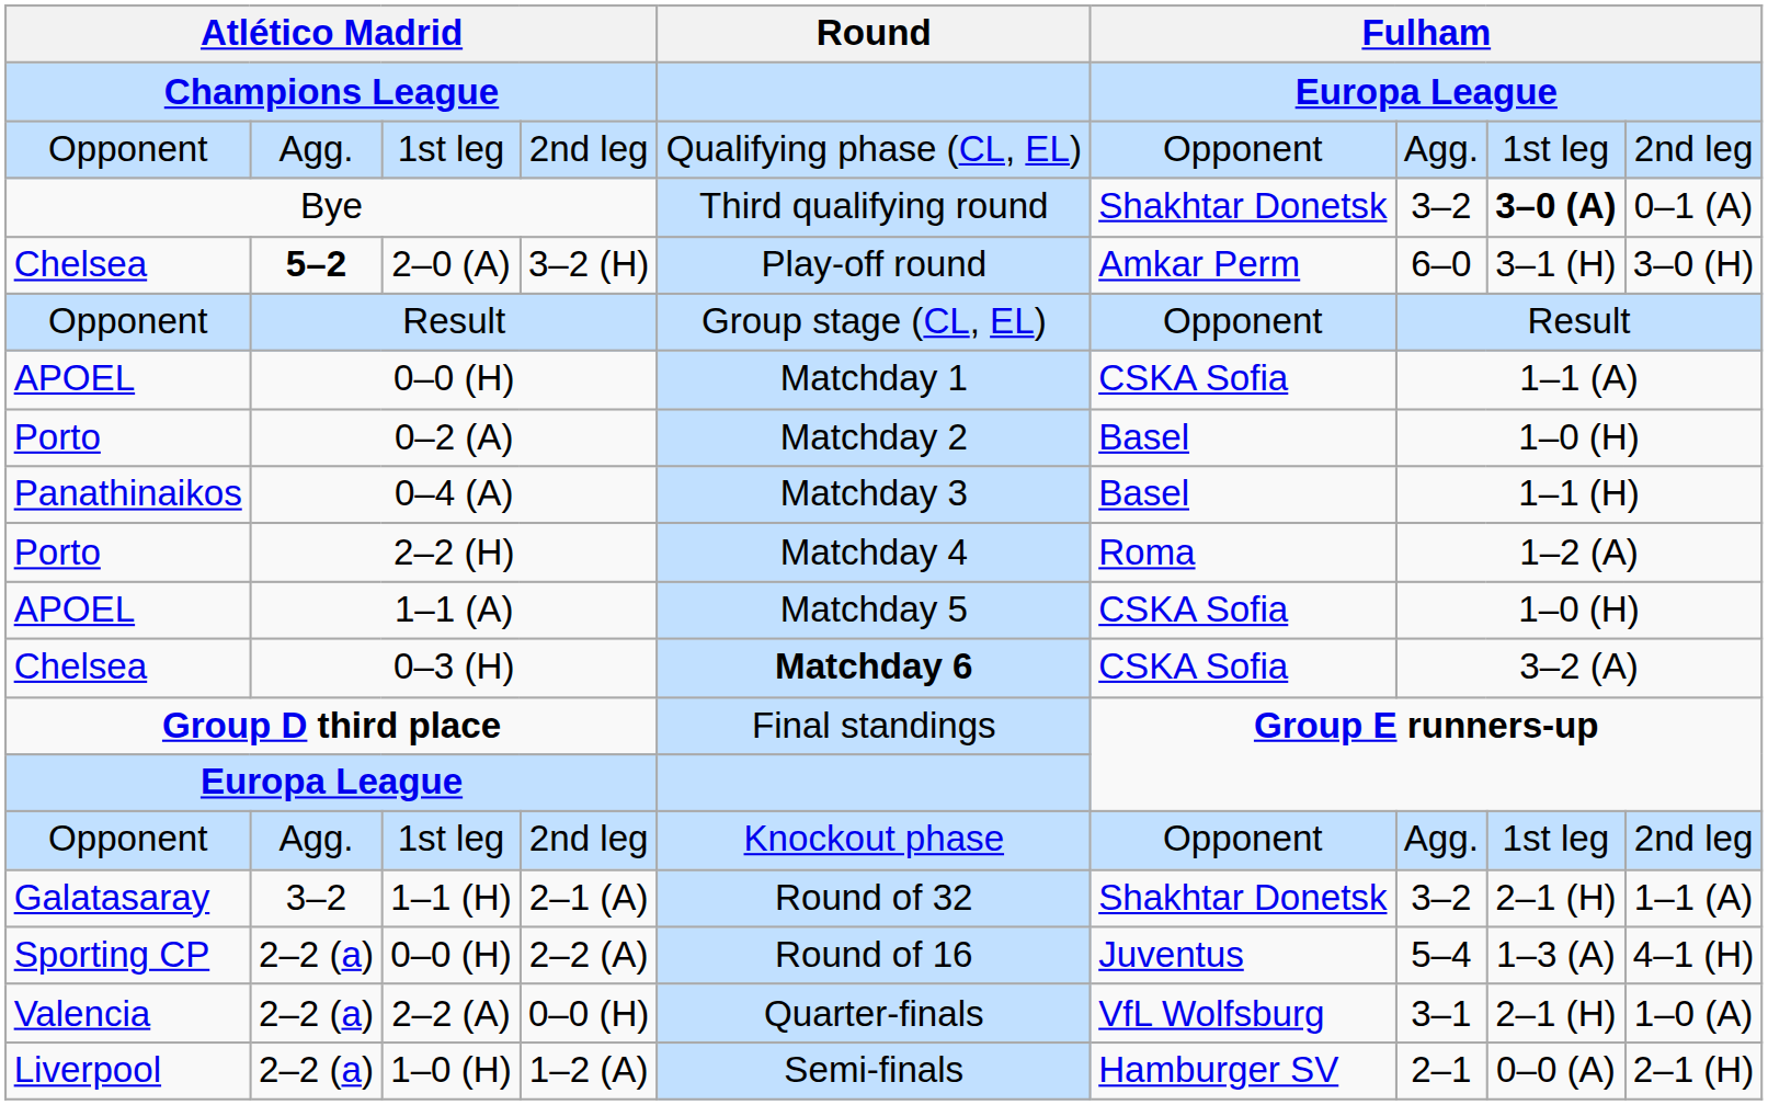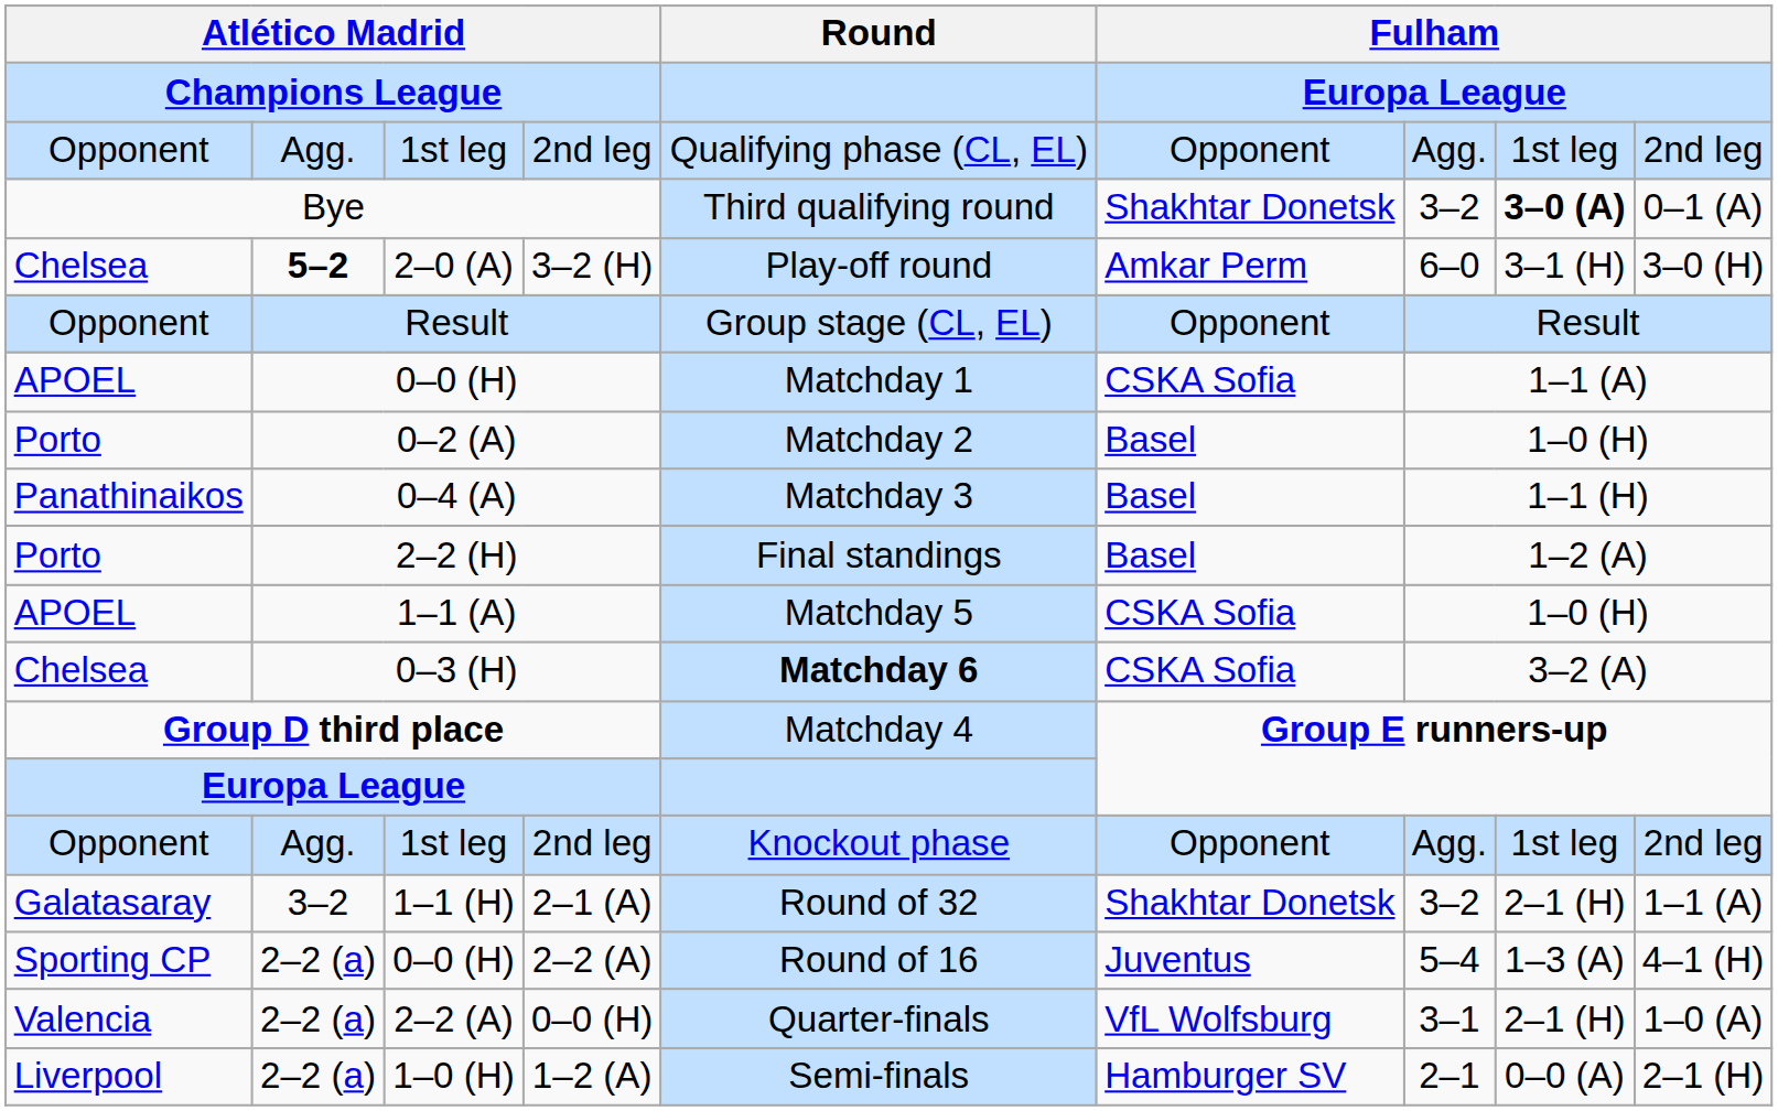2–2 (H) | Round: Matchday 4 -> Final standings
2–2 (H) | column 6: Roma -> Basel
Group D third place | Round: Final standings -> Matchday 4
